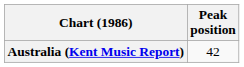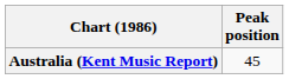Australia (Kent Music Report) | Peak position: 42 -> 45
